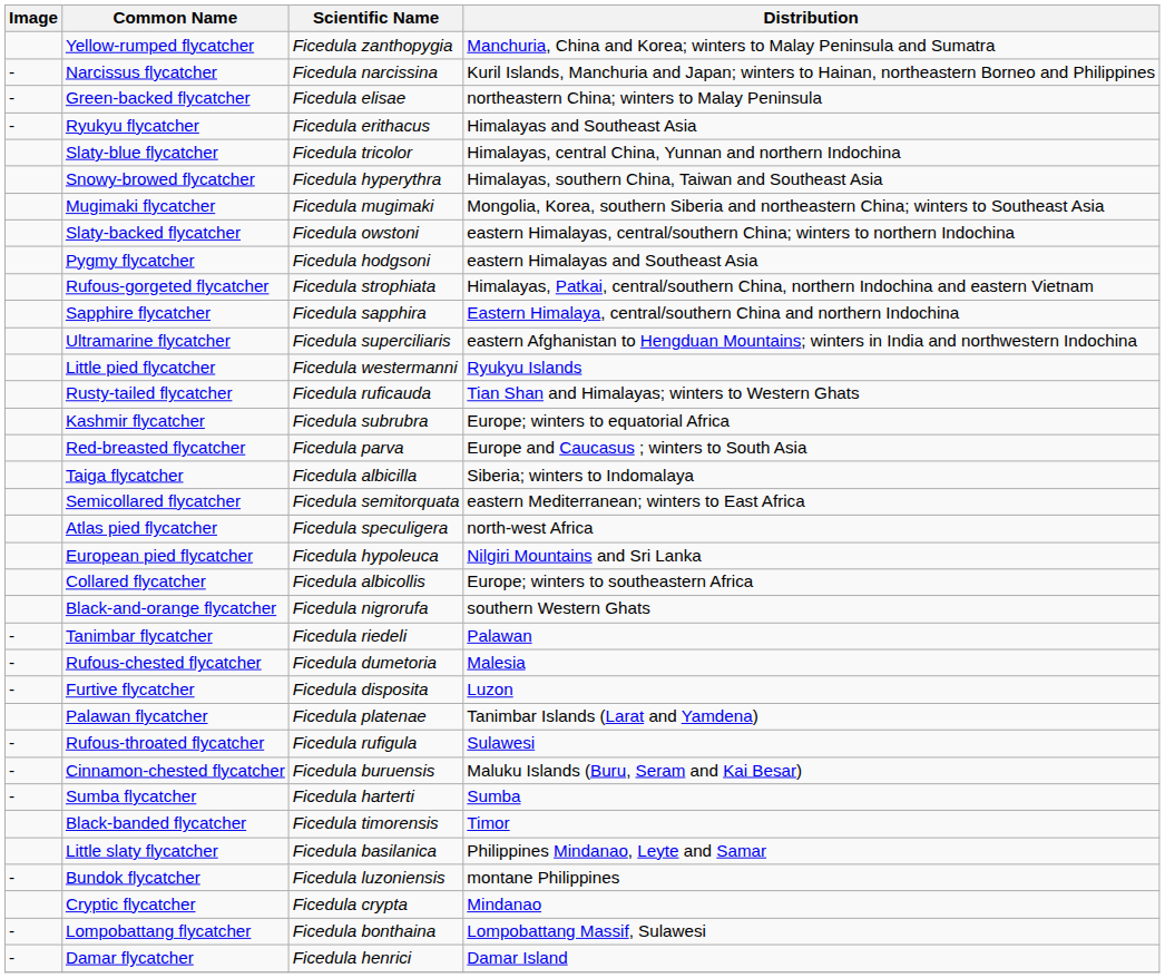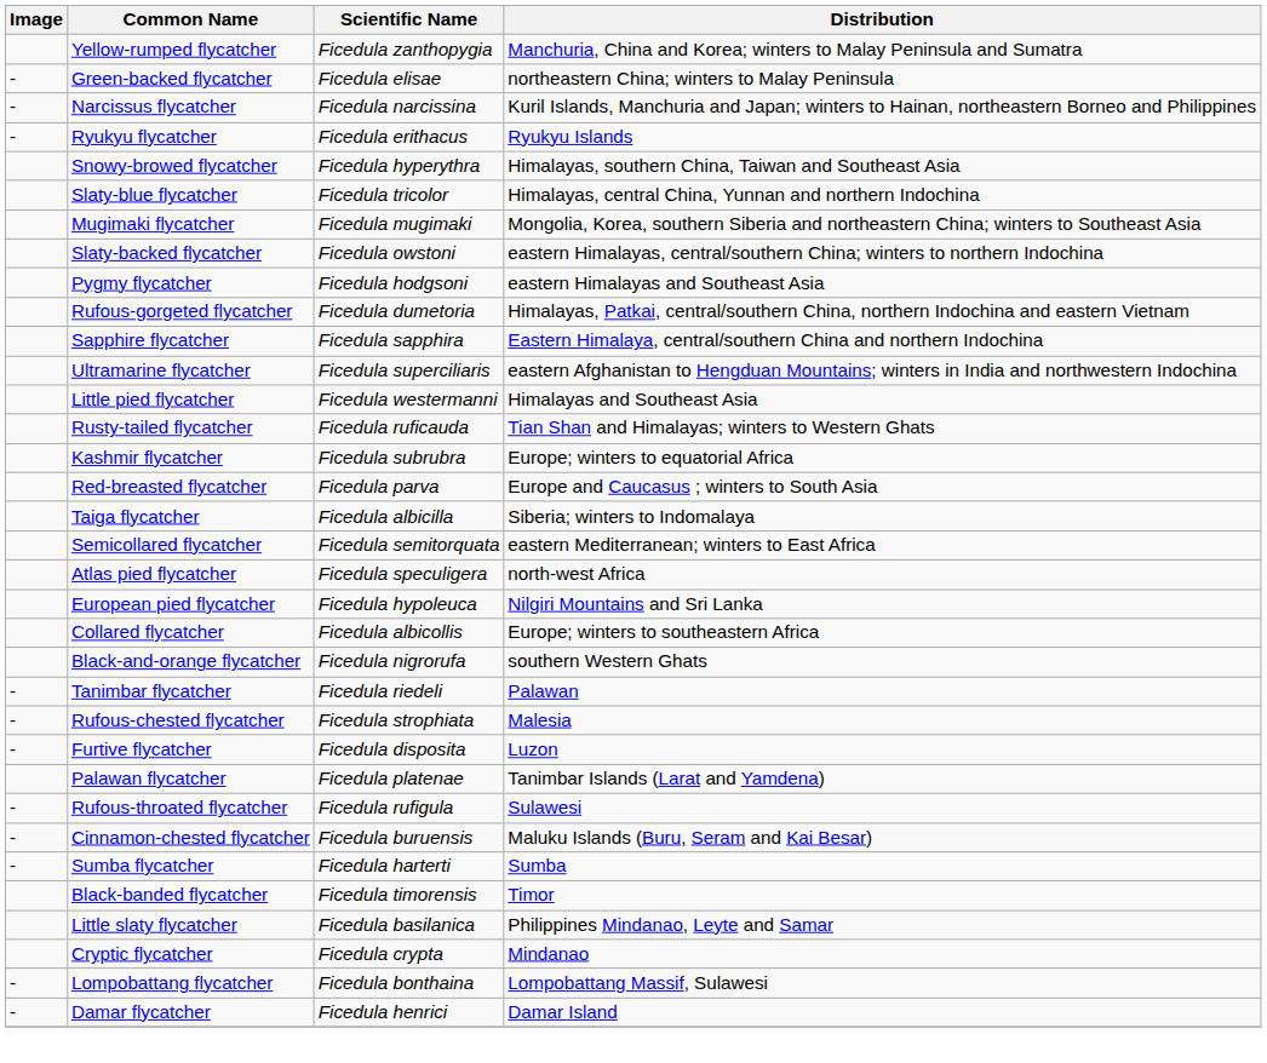rows swapped: Green-backed flycatcher <-> Narcissus flycatcher
Ryukyu flycatcher | Distribution: Himalayas and Southeast Asia -> Ryukyu Islands
rows swapped: Slaty-blue flycatcher <-> Snowy-browed flycatcher
Rufous-gorgeted flycatcher | Scientific Name: Ficedula strophiata -> Ficedula dumetoria
Little pied flycatcher | Distribution: Ryukyu Islands -> Himalayas and Southeast Asia
Rufous-chested flycatcher | Scientific Name: Ficedula dumetoria -> Ficedula strophiata
- row: - | Bundok flycatcher | Ficedula luzoniensis | montane Philippines
